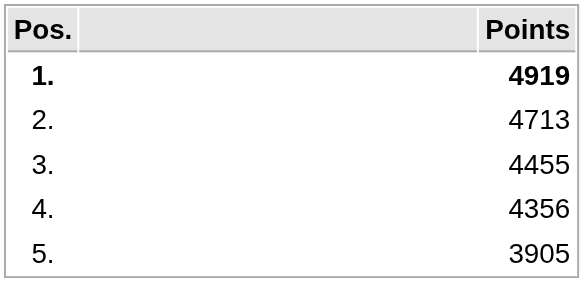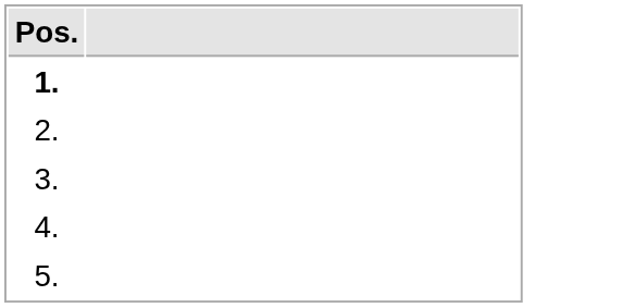- column: Points | 4919 | 4713 | 4455 | 4356 | 3905
